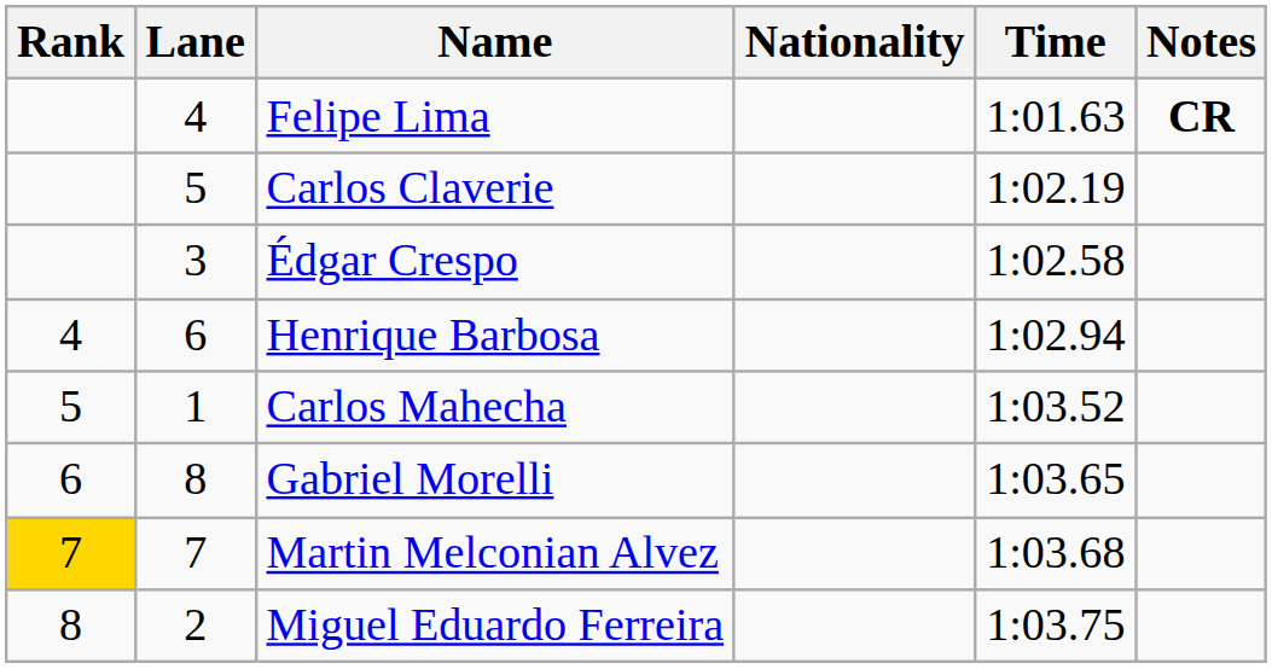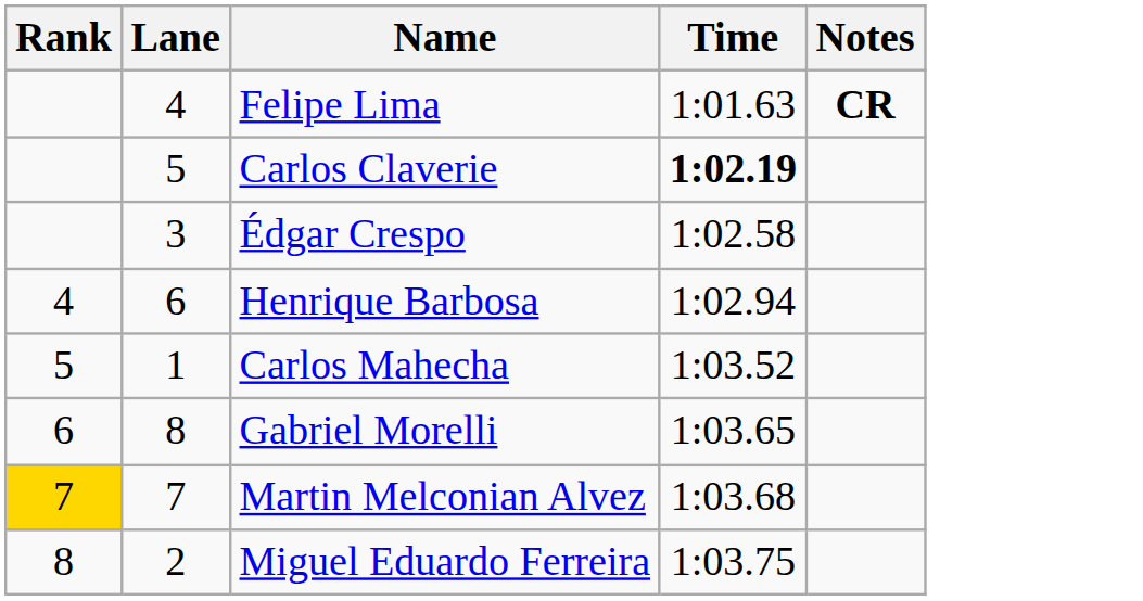- column: Nationality
Carlos Claverie | Time: normal -> bold
